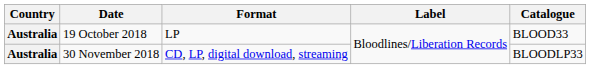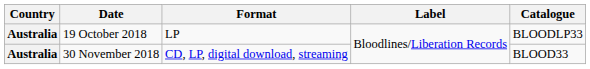19 October 2018 | Catalogue: BLOOD33 -> BLOODLP33
30 November 2018 | Catalogue: BLOODLP33 -> BLOOD33
